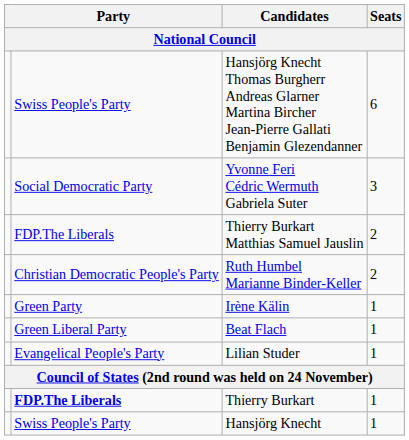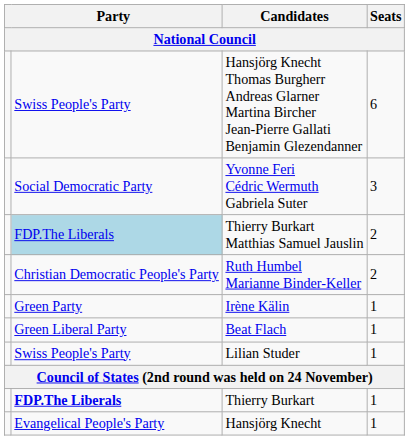Thierry Burkart Matthias Samuel Jauslin | column 2: no background -> lightblue background
Lilian Studer | column 2: Evangelical People's Party -> Swiss People's Party
Hansjörg Knecht | column 2: Swiss People's Party -> Evangelical People's Party
